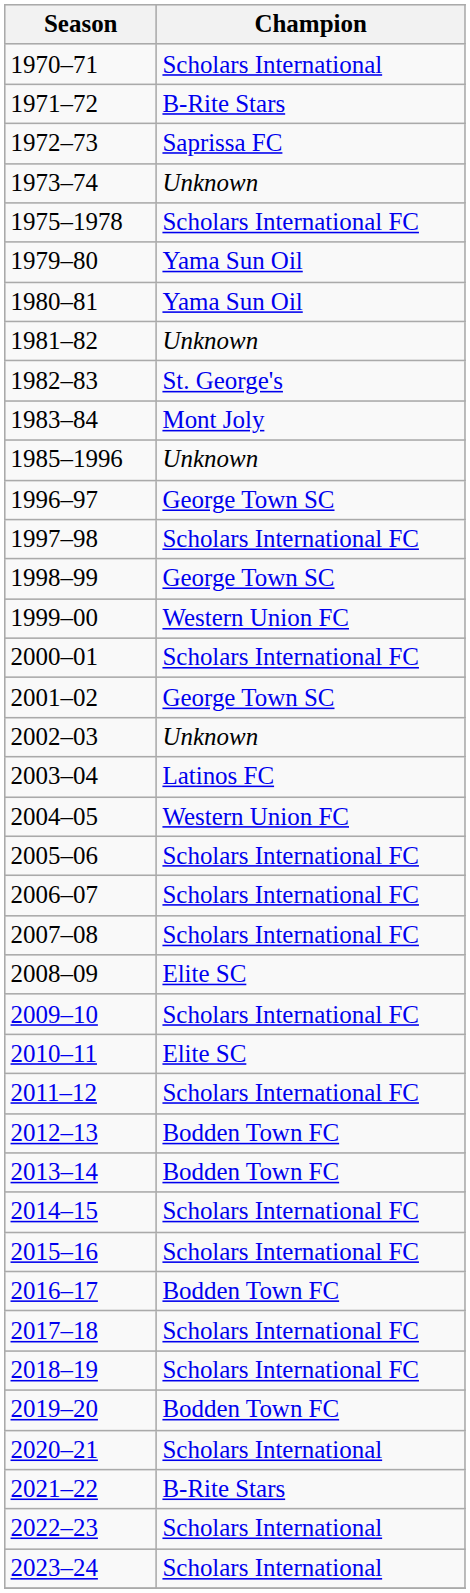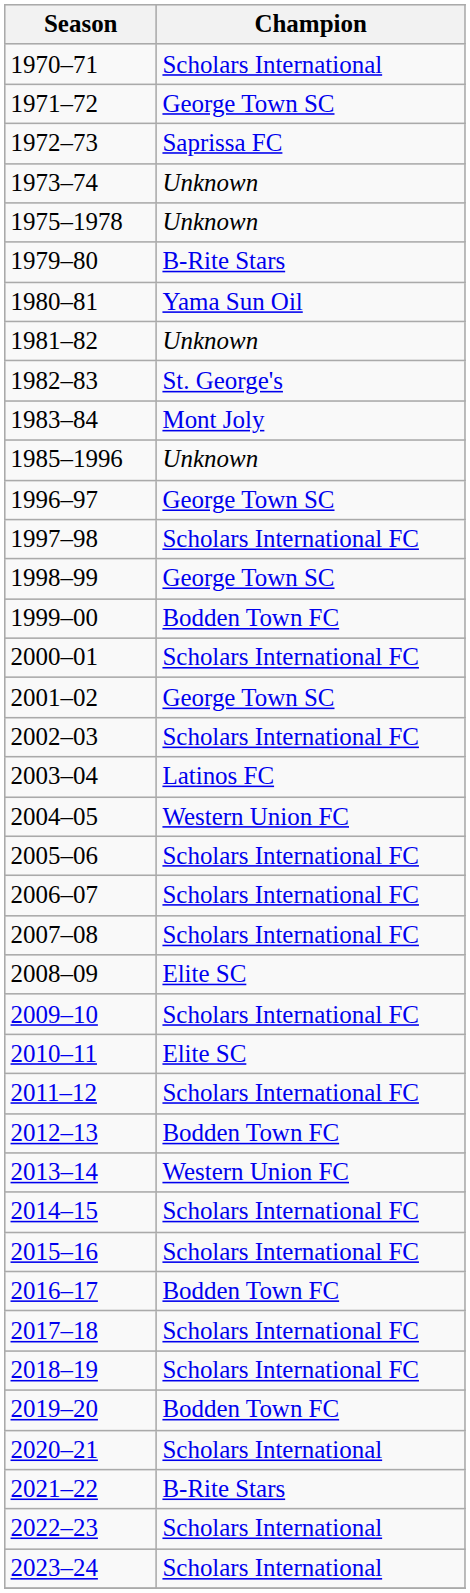1971–72 | Champion: B-Rite Stars -> George Town SC
1975–1978 | Champion: Scholars International FC -> Unknown
1979–80 | Champion: Yama Sun Oil -> B-Rite Stars
1999–00 | Champion: Western Union FC -> Bodden Town FC
2002–03 | Champion: Unknown -> Scholars International FC
2013–14 | Champion: Bodden Town FC -> Western Union FC
